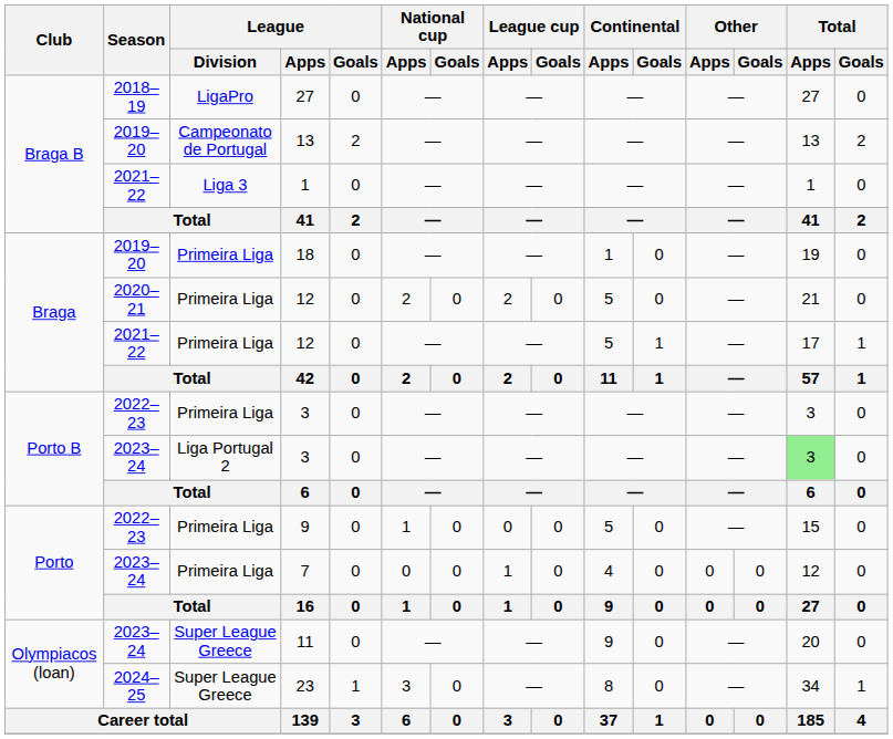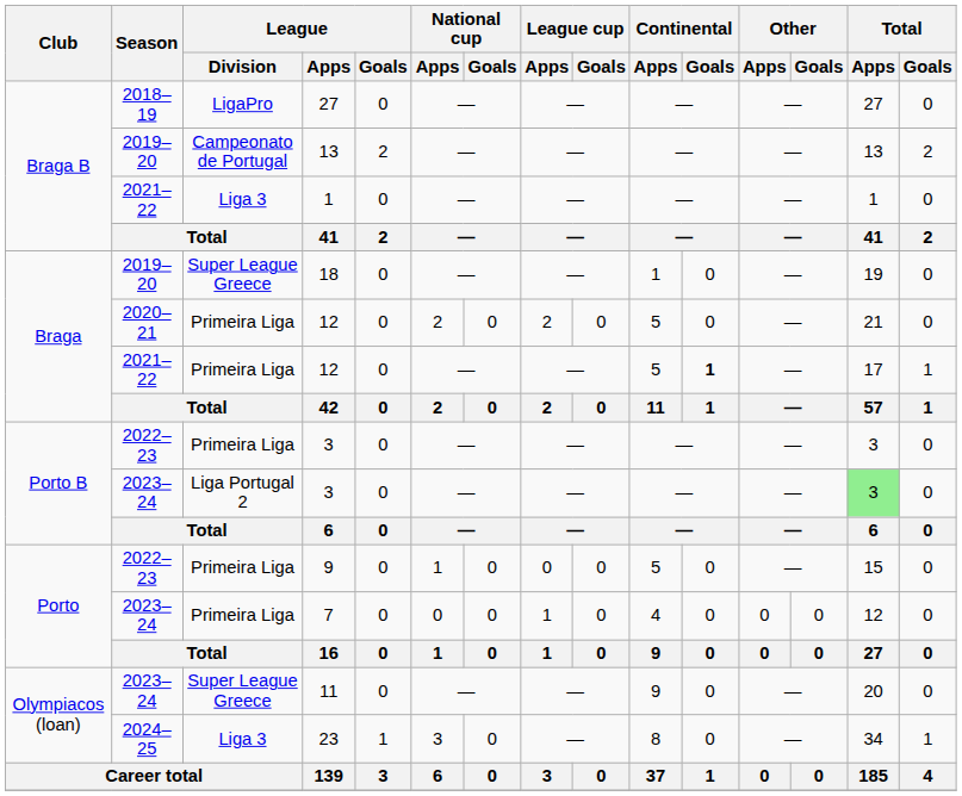18 | League / Division: Primeira Liga -> Super League Greece
2021–22 / 12 | Continental / Goals: normal -> bold
23 | League / Division: Super League Greece -> Liga 3
